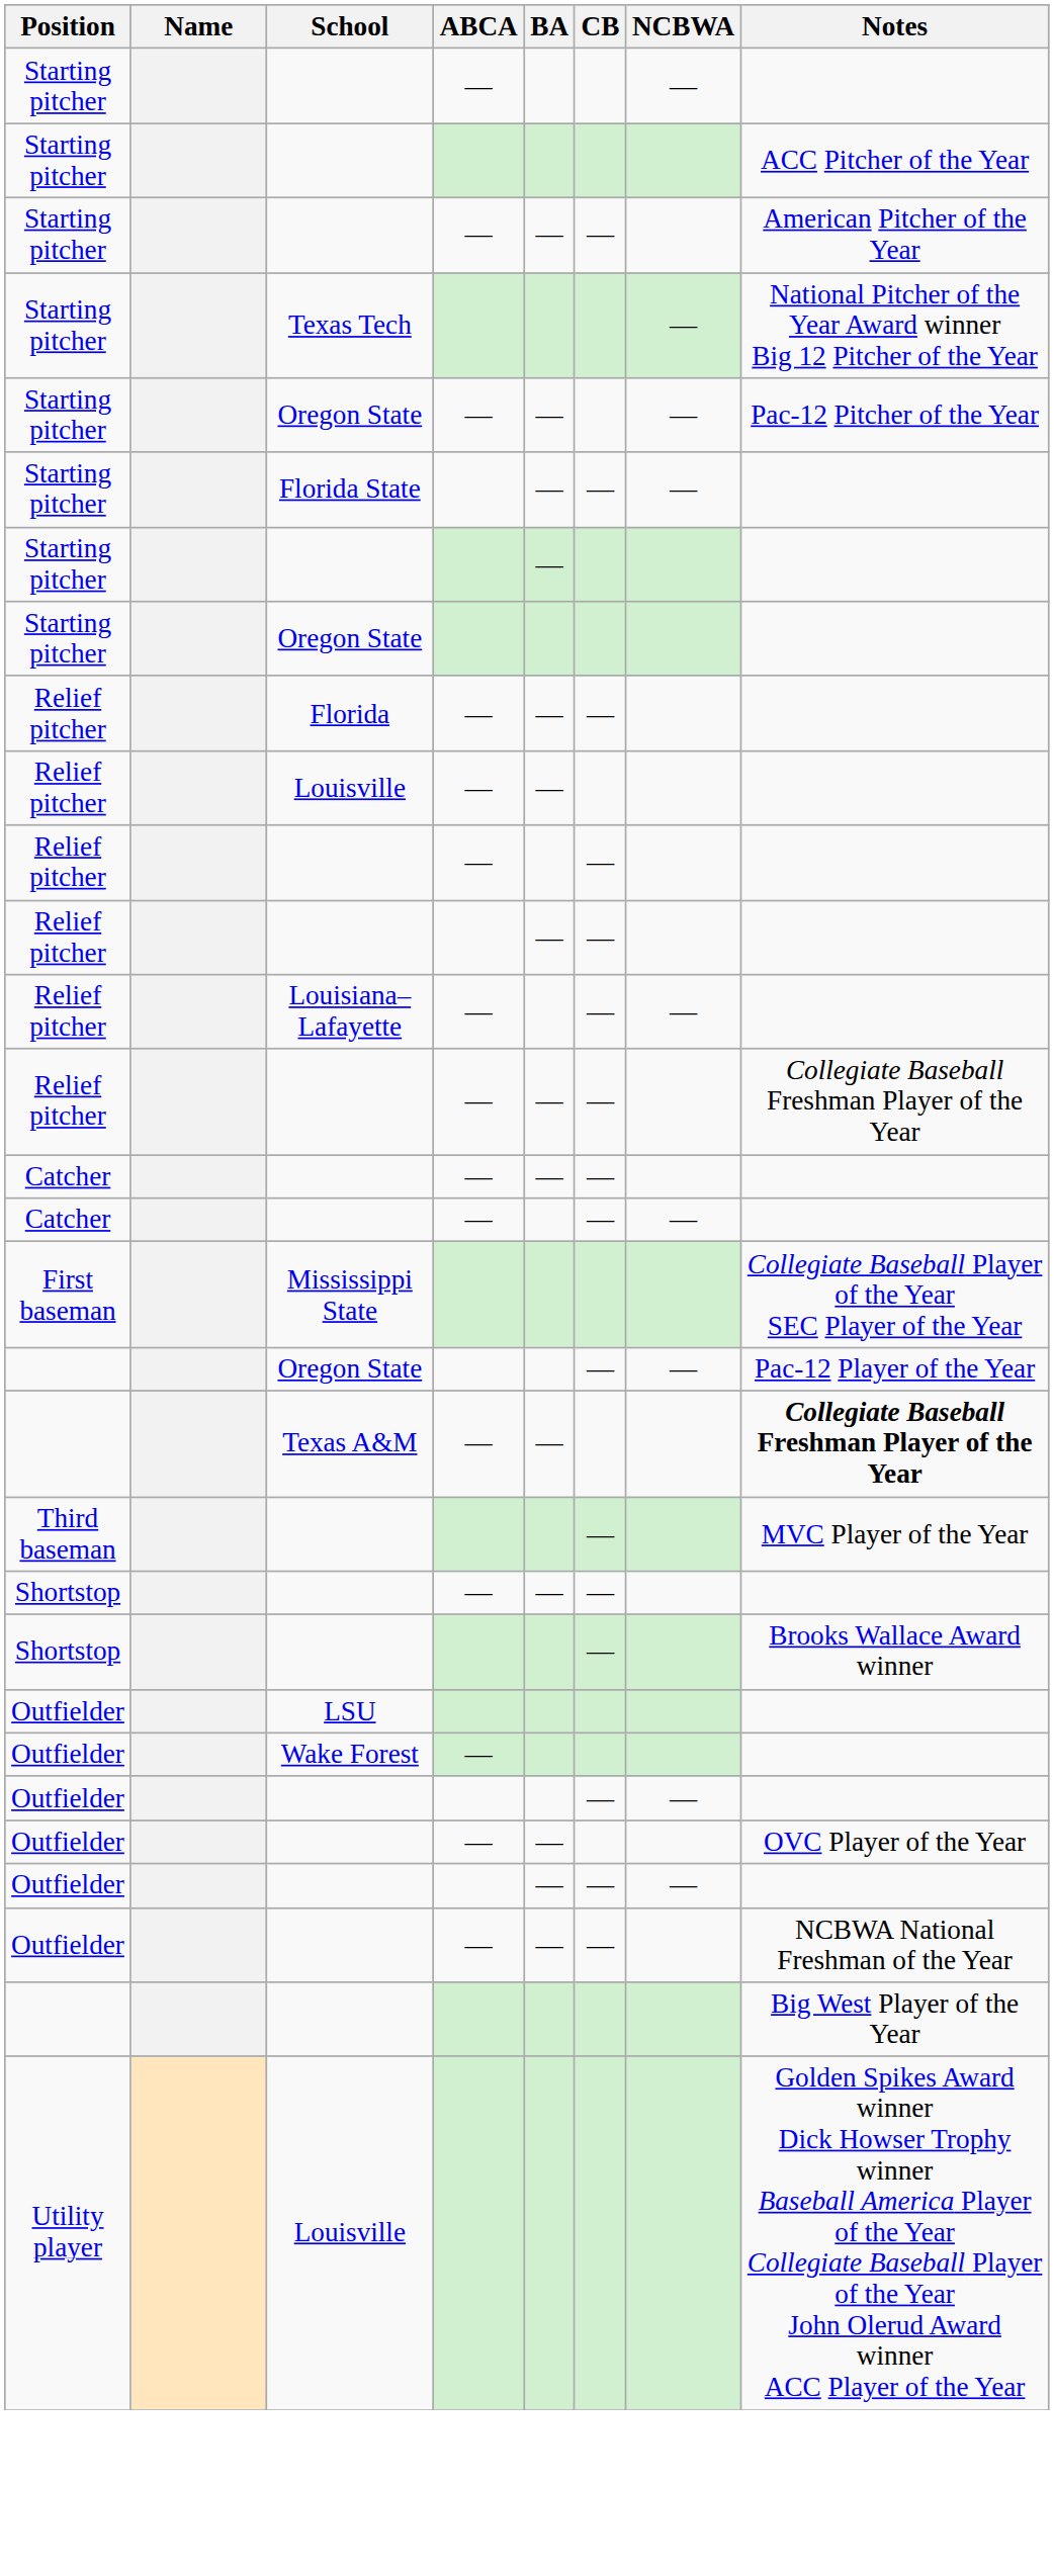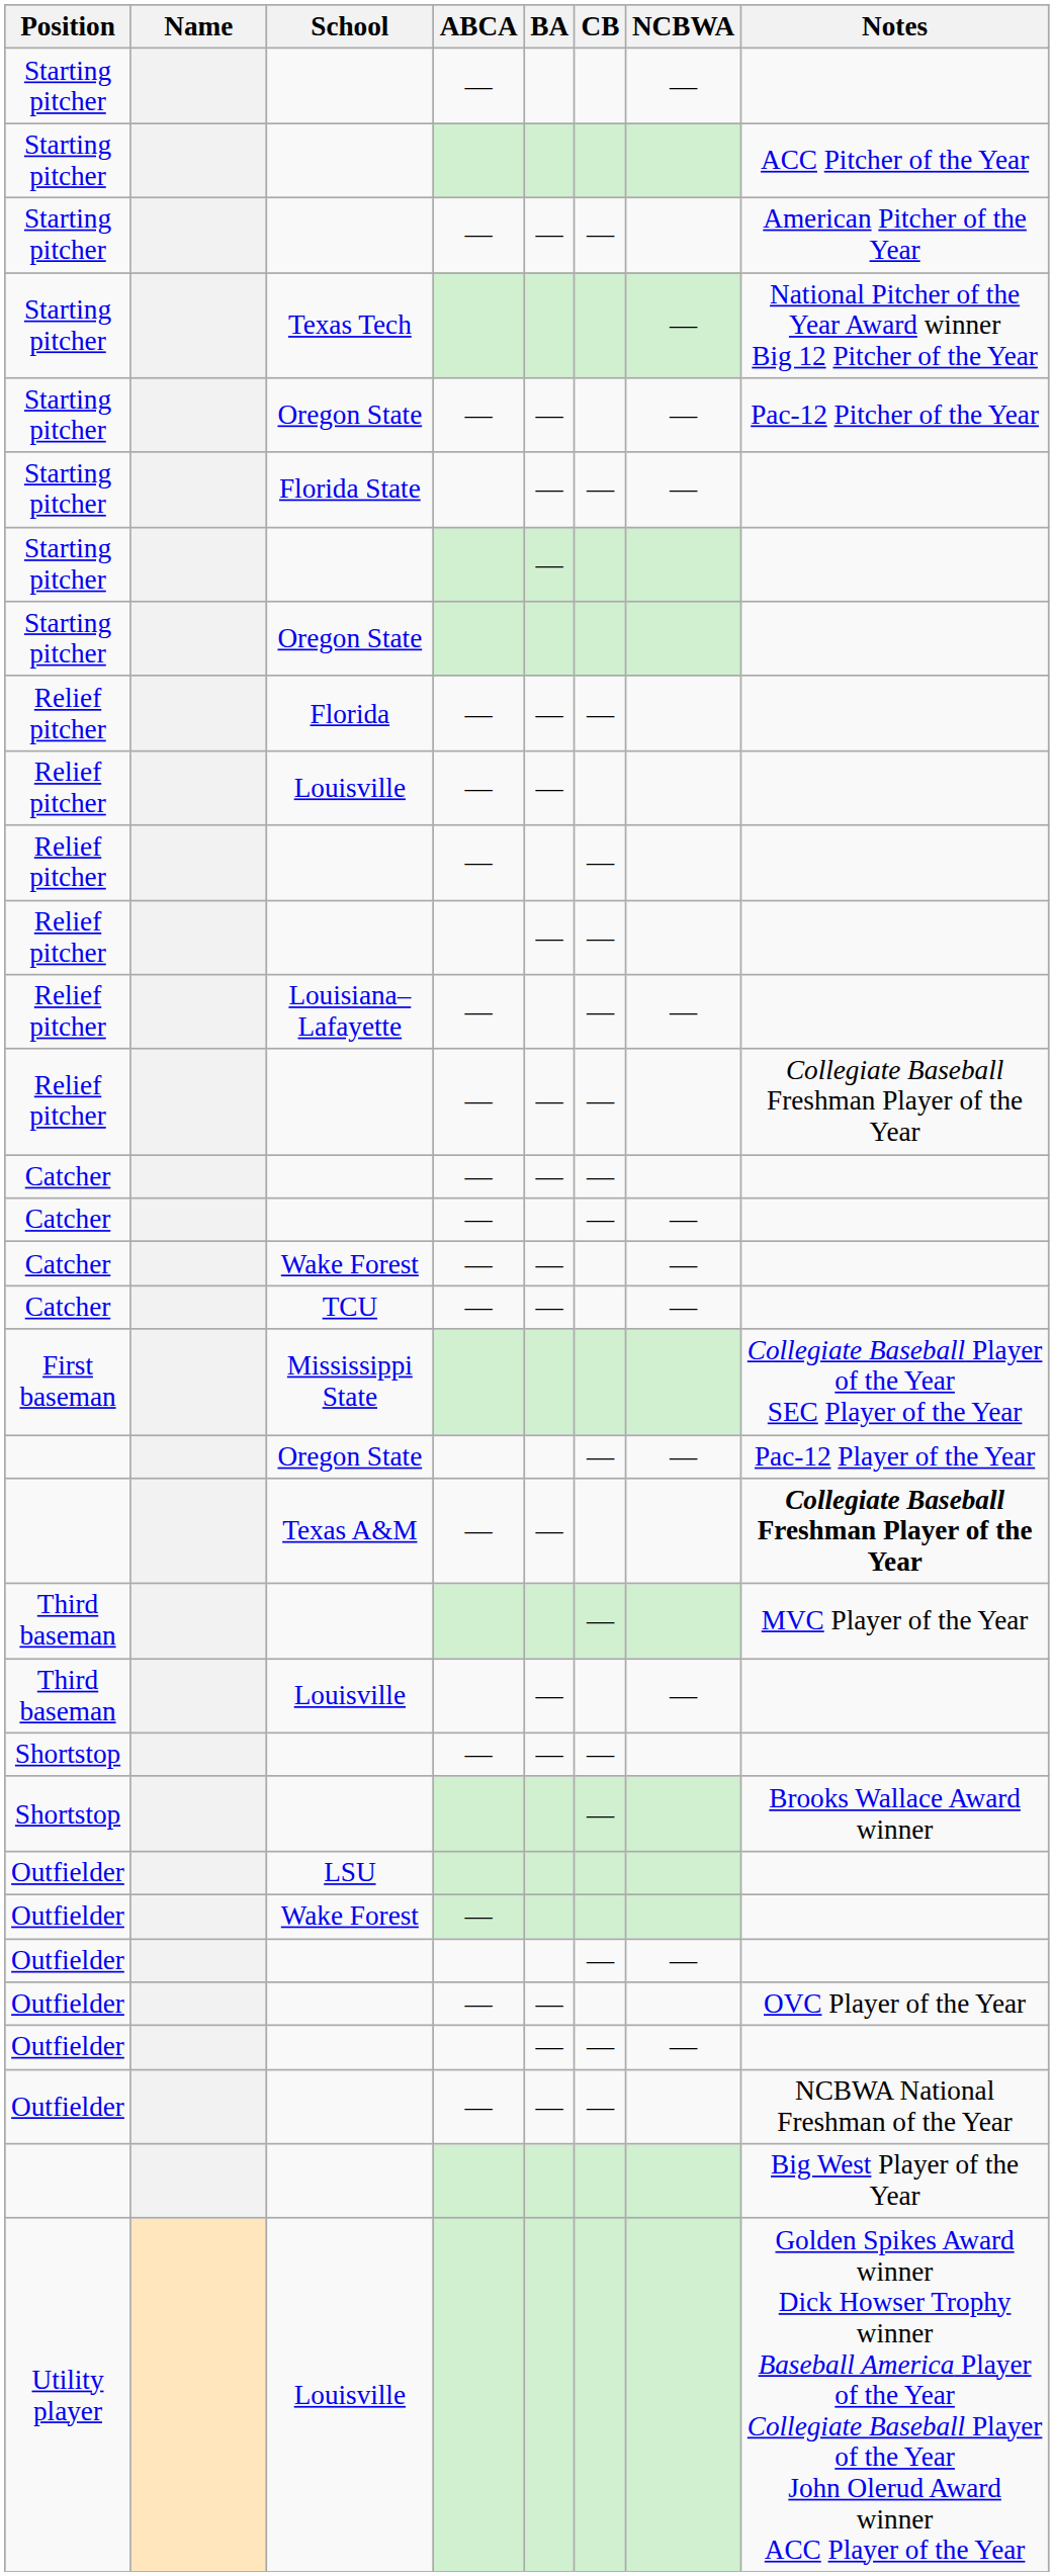+ row: Catcher | Wake Forest | — | — | —
+ row: Catcher | TCU | — | — | —
+ row: Third baseman | Louisville | — | —
